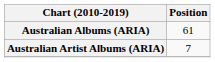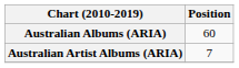Australian Albums (ARIA) | Position: 61 -> 60
